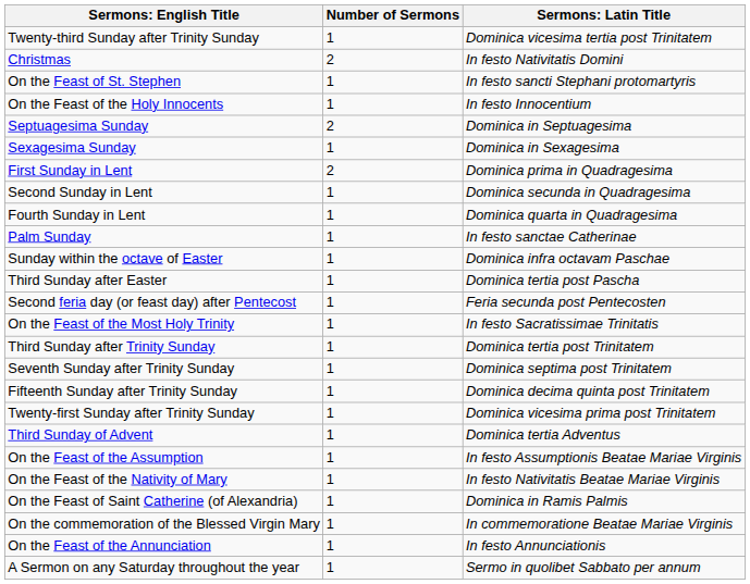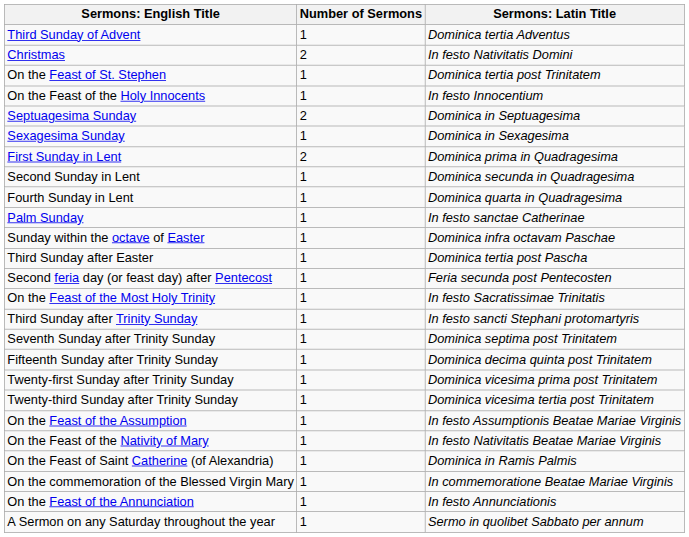rows swapped: Third Sunday of Advent <-> Twenty-third Sunday after Trinity Sunday
On the Feast of St. Stephen | column 3: In festo sancti Stephani protomartyris -> Dominica tertia post Trinitatem
Third Sunday after Trinity Sunday | column 3: Dominica tertia post Trinitatem -> In festo sancti Stephani protomartyris
